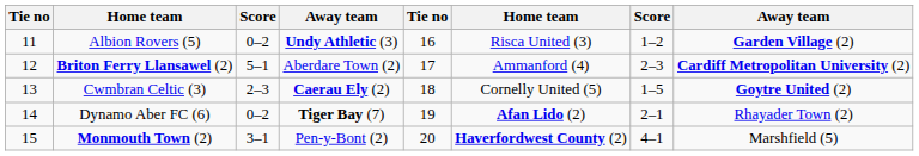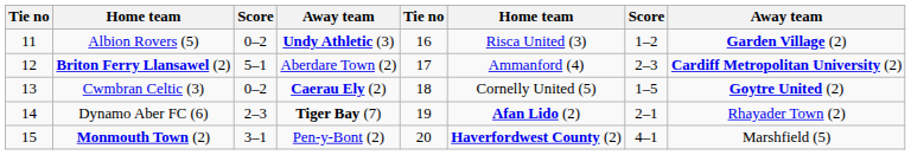Cwmbran Celtic (3) | column 3: 2–3 -> 0–2
Dynamo Aber FC (6) | column 3: 0–2 -> 2–3
